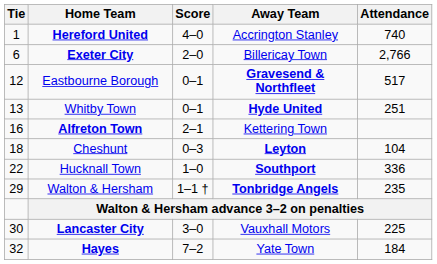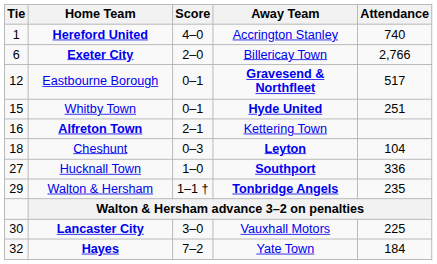Whitby Town | Tie: 13 -> 15
Hucknall Town | Tie: 22 -> 27
